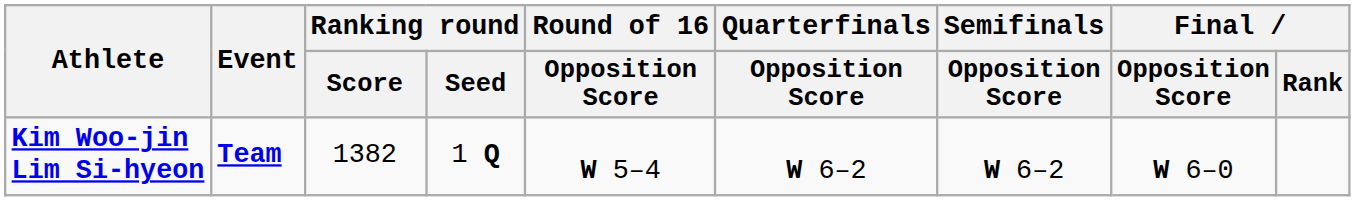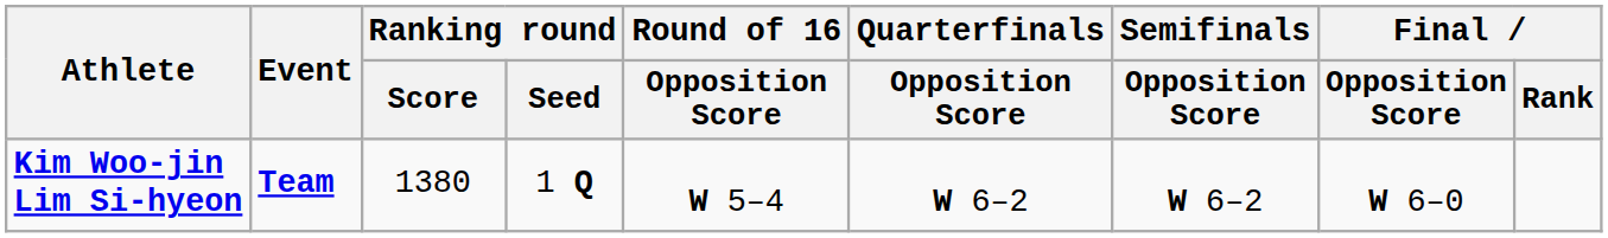Kim Woo-jin Lim Si-hyeon | Ranking round / Score: 1382 -> 1380
